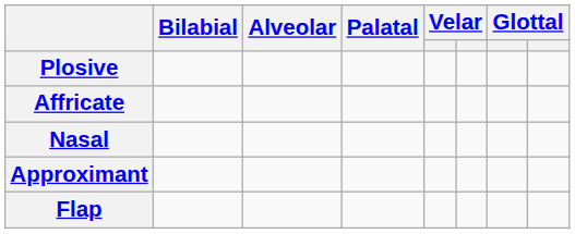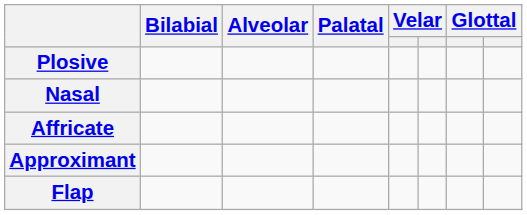rows swapped: Affricate <-> Nasal
